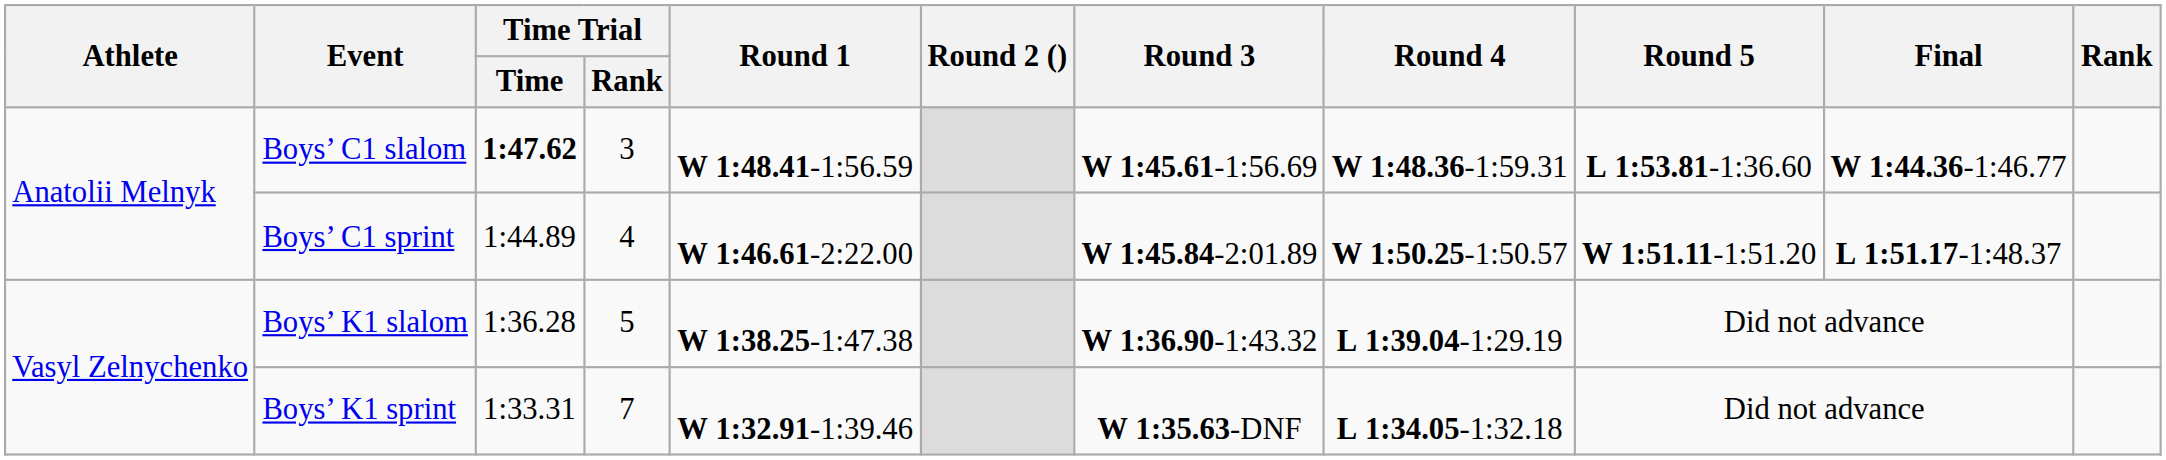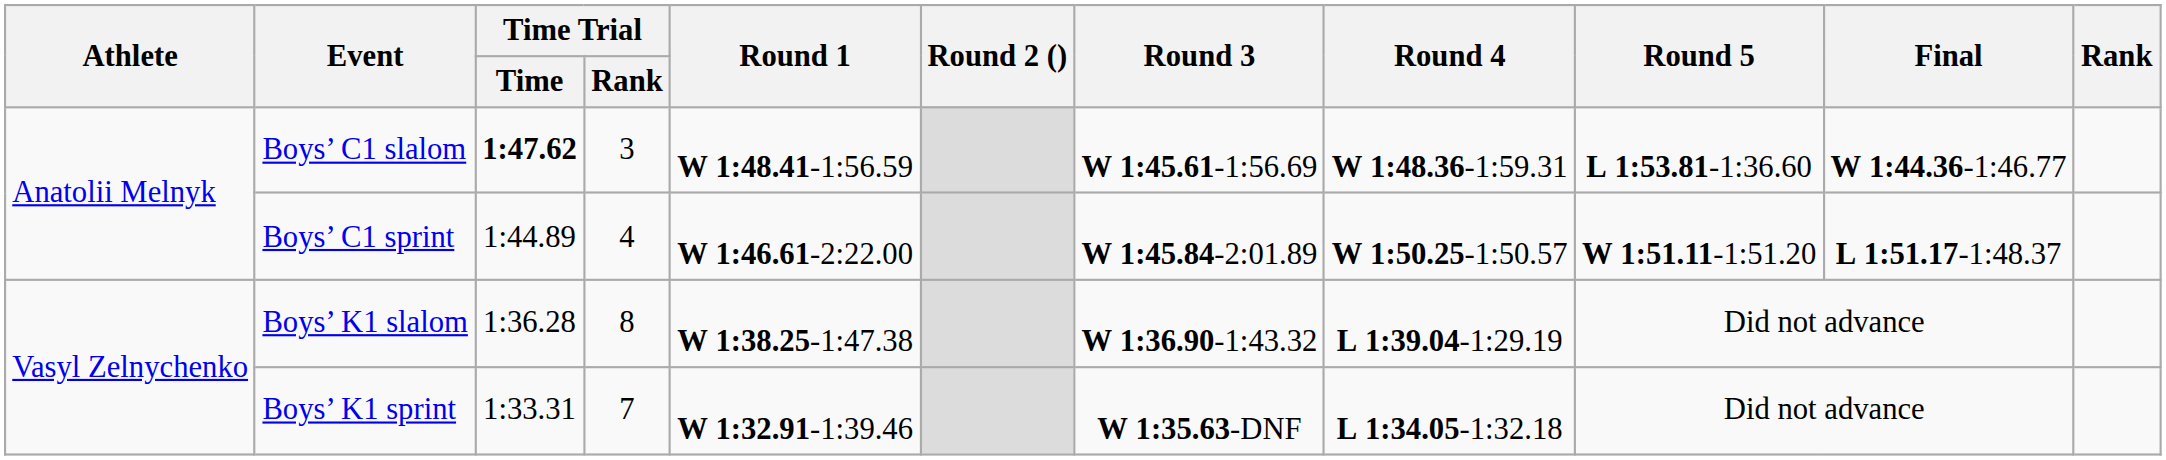Boys’ K1 slalom | Time Trial / Rank: 5 -> 8
